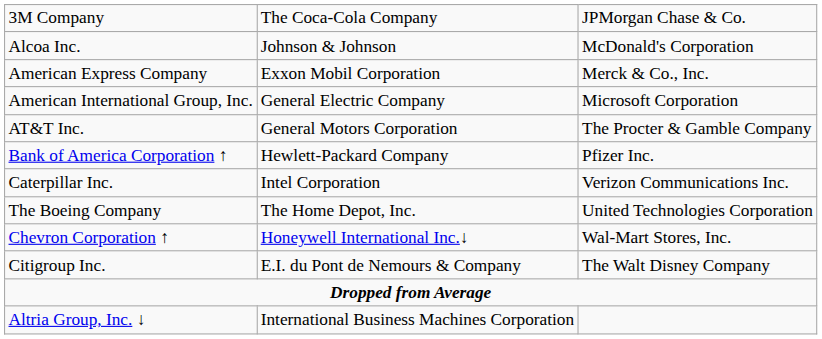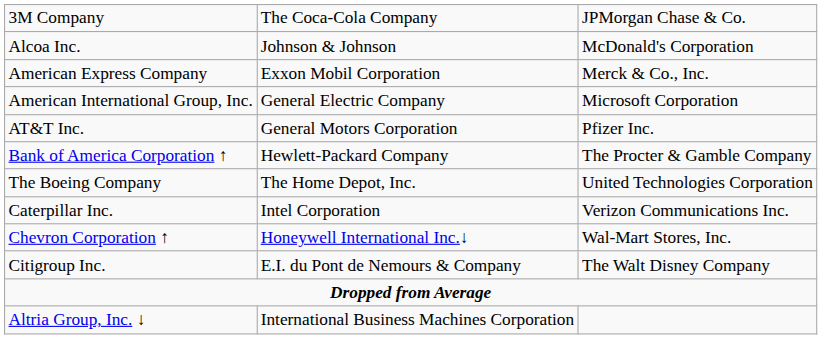AT&T Inc. | column 3: The Procter & Gamble Company -> Pfizer Inc.
Bank of America Corporation ↑ | column 3: Pfizer Inc. -> The Procter & Gamble Company
rows swapped: The Boeing Company <-> Caterpillar Inc.
